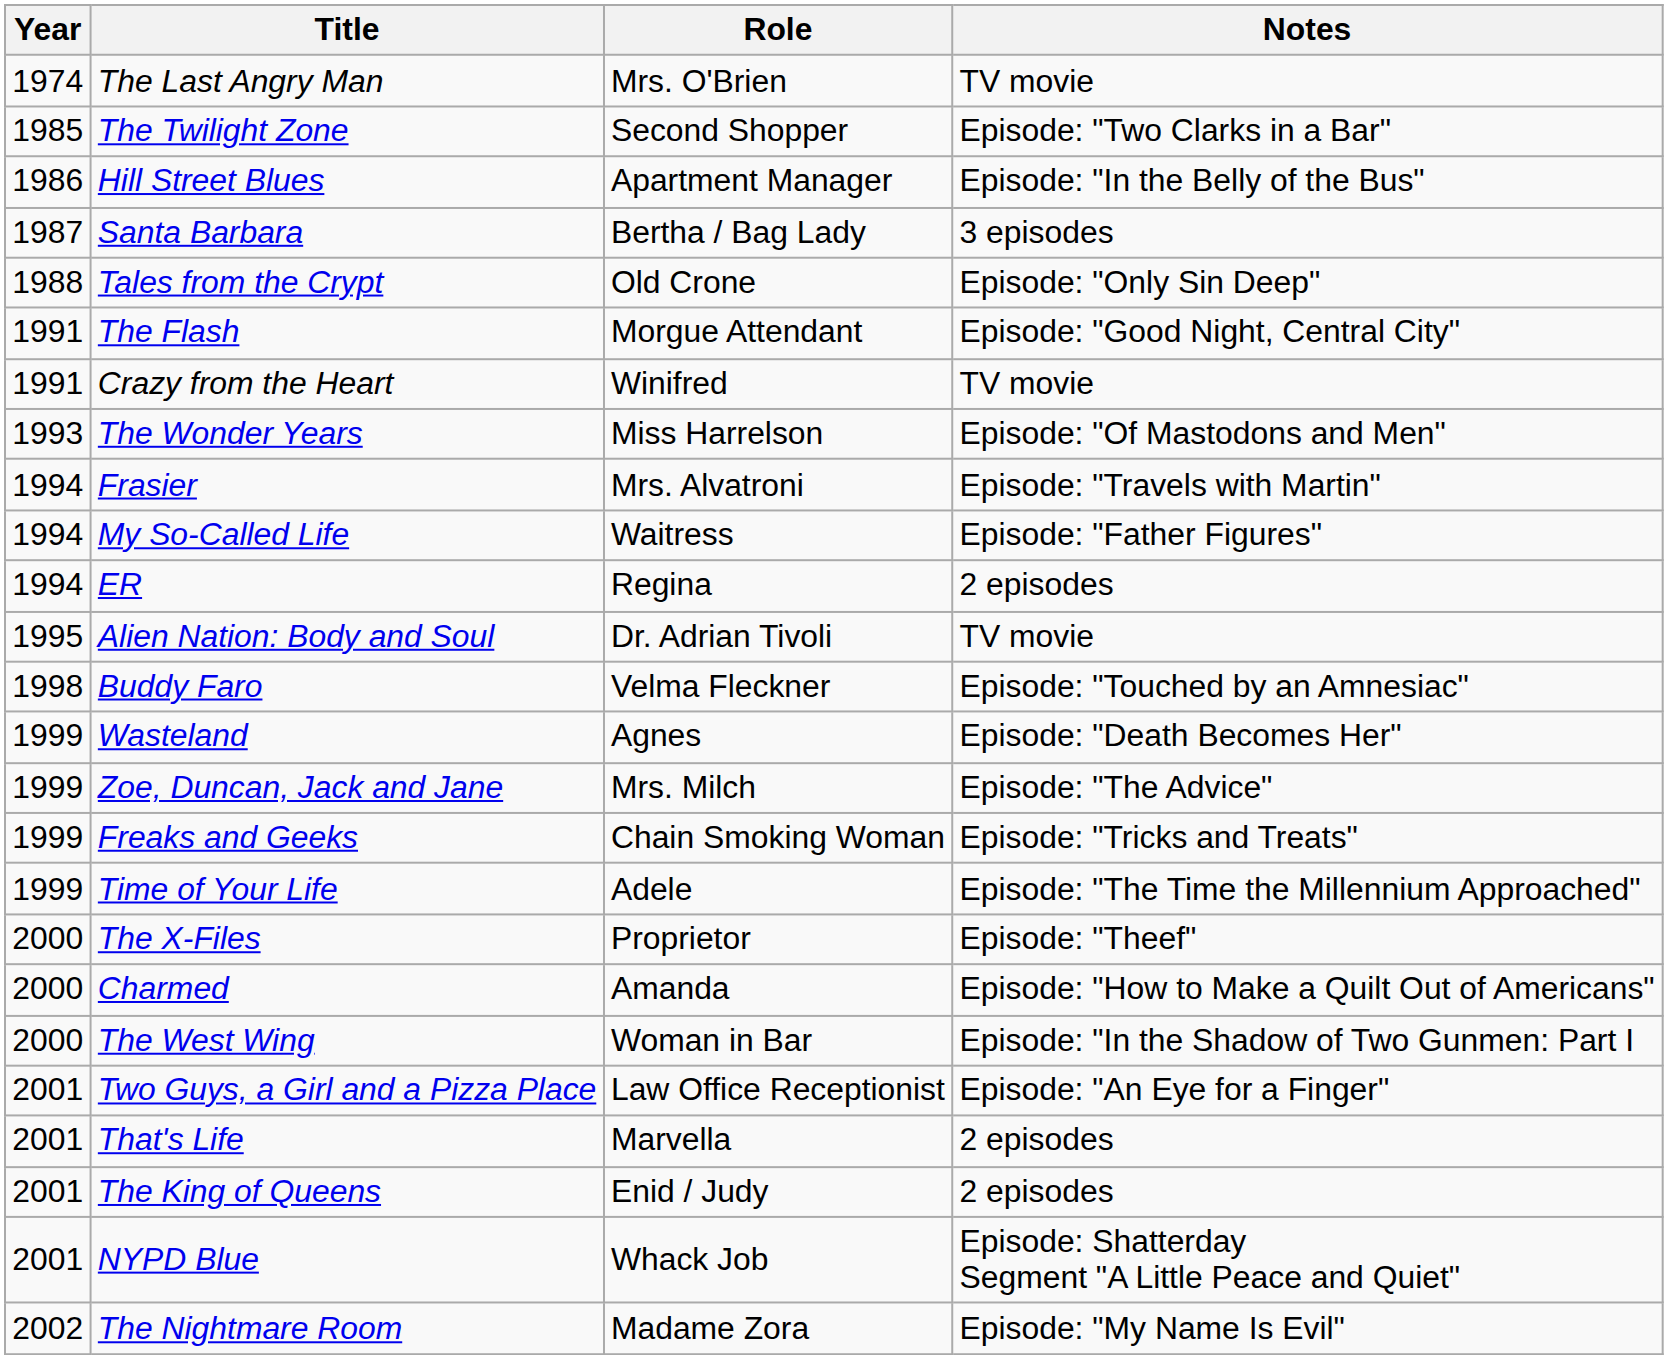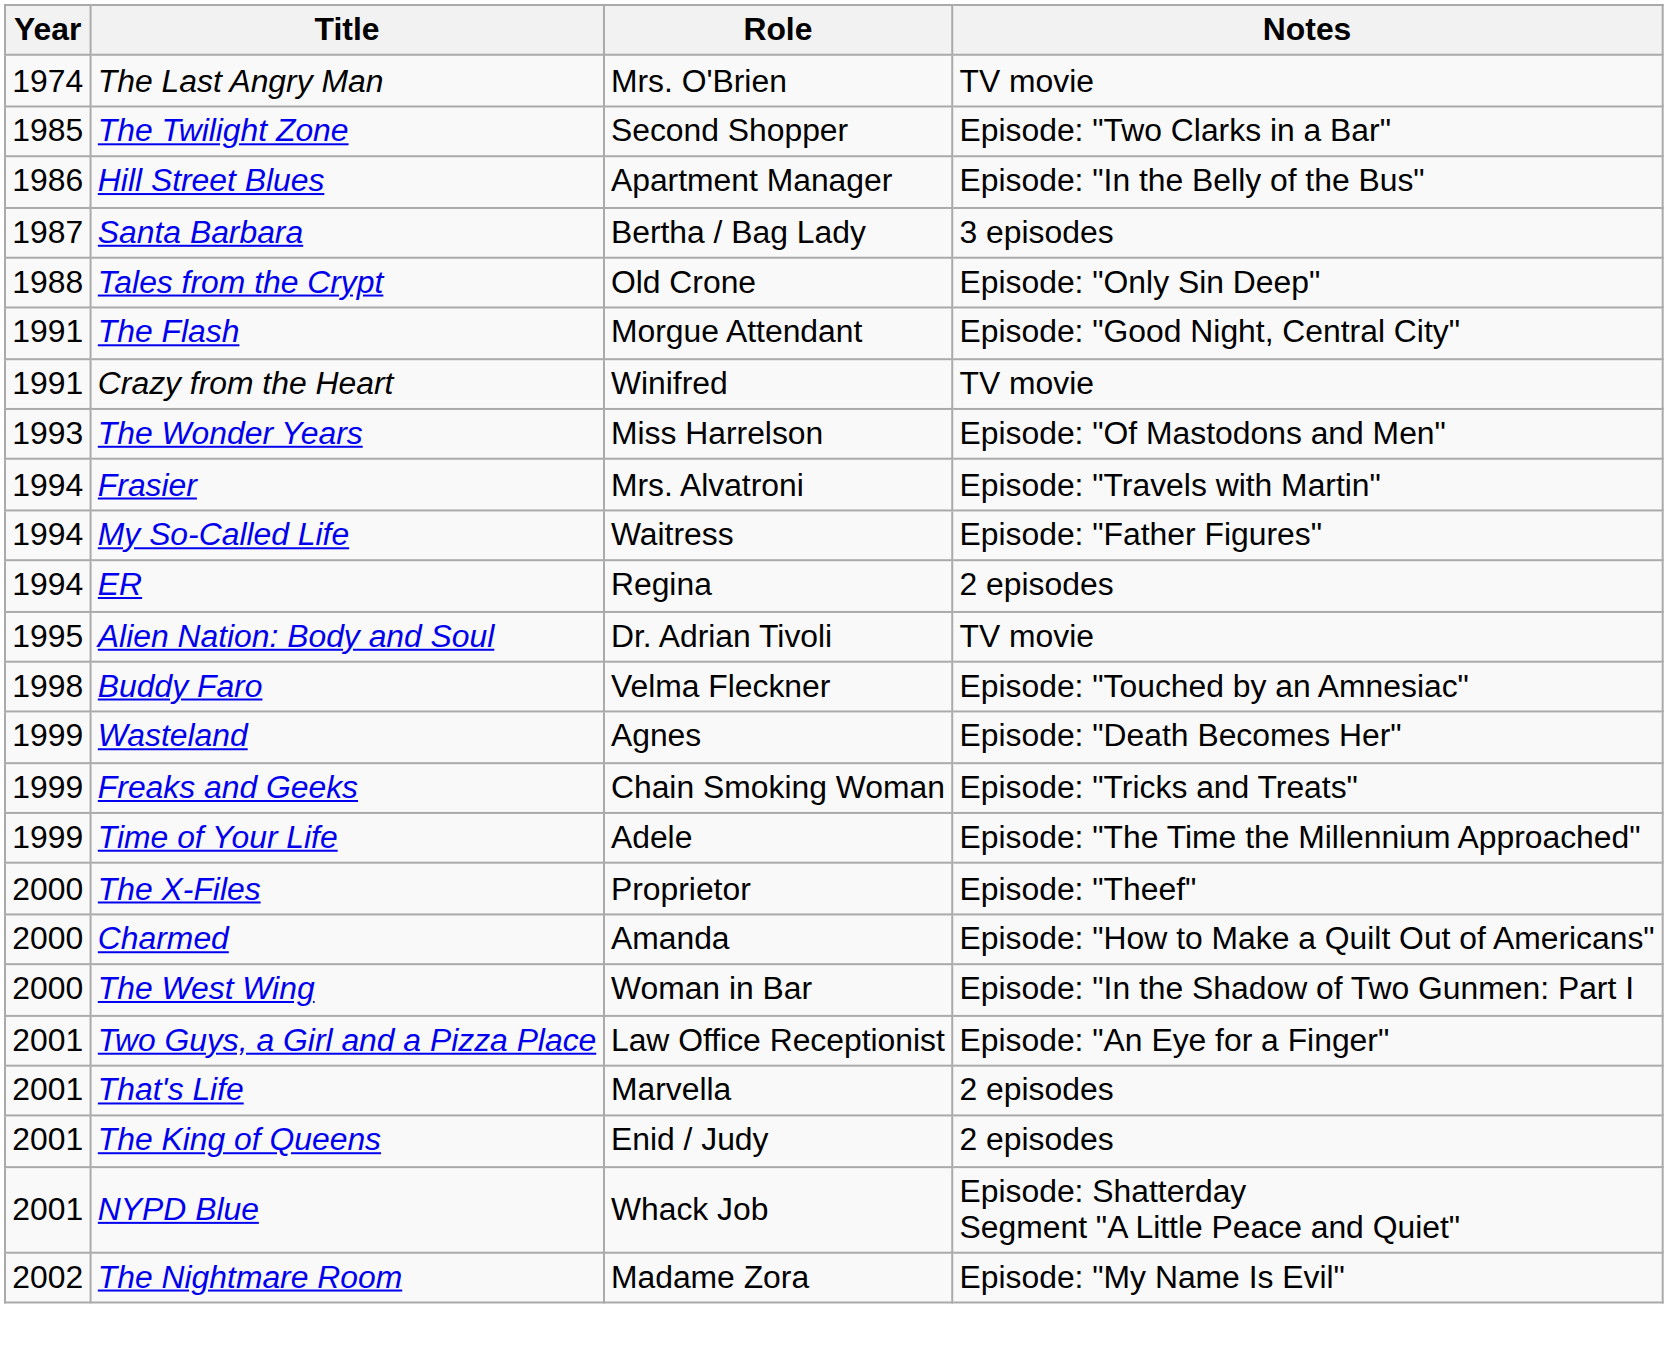- row: 1999 | Zoe, Duncan, Jack and Jane | Mrs. Milch | Episode: "The Advice"
